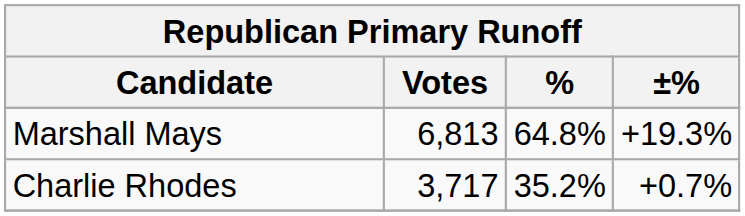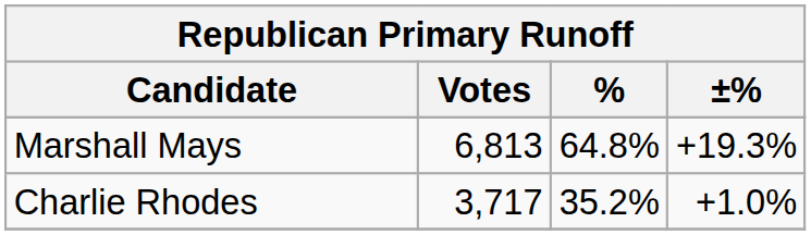Charlie Rhodes | ±%: +0.7% -> +1.0%
